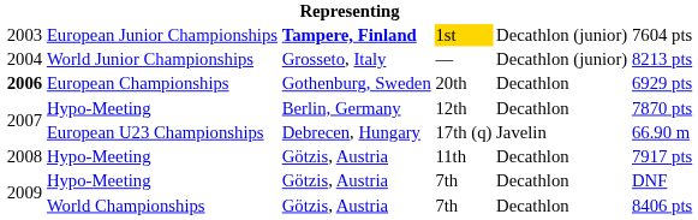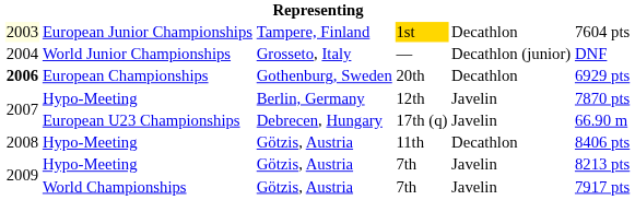1st | column 1: no background -> lightyellow background
1st | column 3: bold -> normal
1st | column 5: Decathlon (junior) -> Decathlon
— | column 6: 8213 pts -> DNF
12th | column 5: Decathlon -> Javelin
11th | column 6: 7917 pts -> 8406 pts
Hypo-Meeting / 7th | column 5: Decathlon -> Javelin
Hypo-Meeting / 7th | column 6: DNF -> 8213 pts
World Championships / 7th | column 5: Decathlon -> Javelin
World Championships / 7th | column 6: 8406 pts -> 7917 pts
